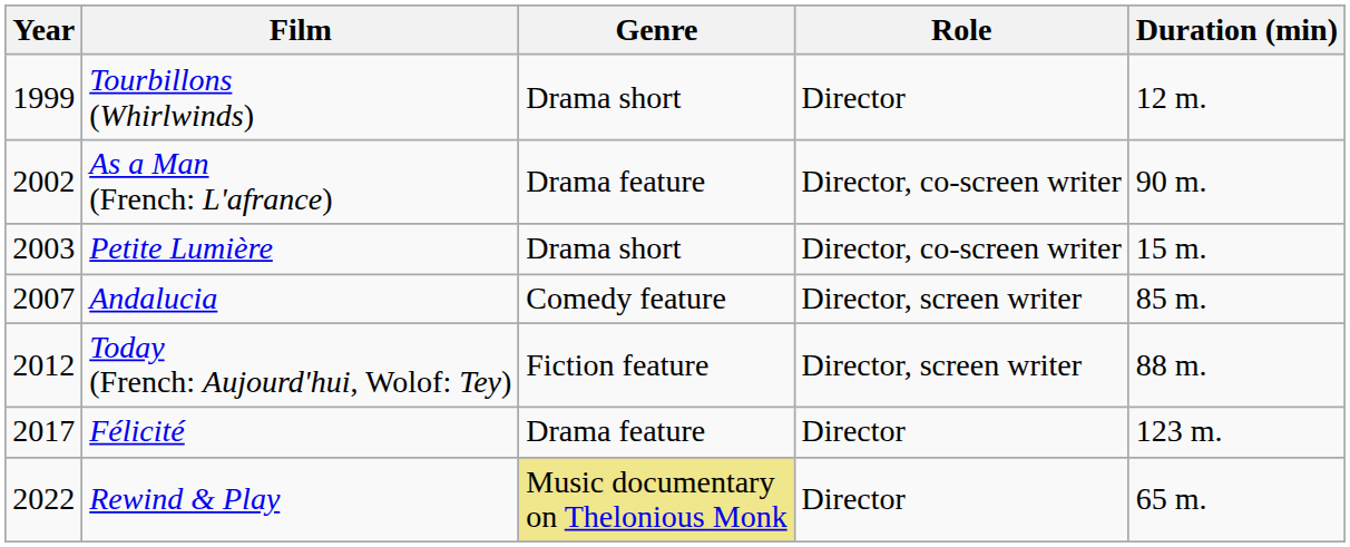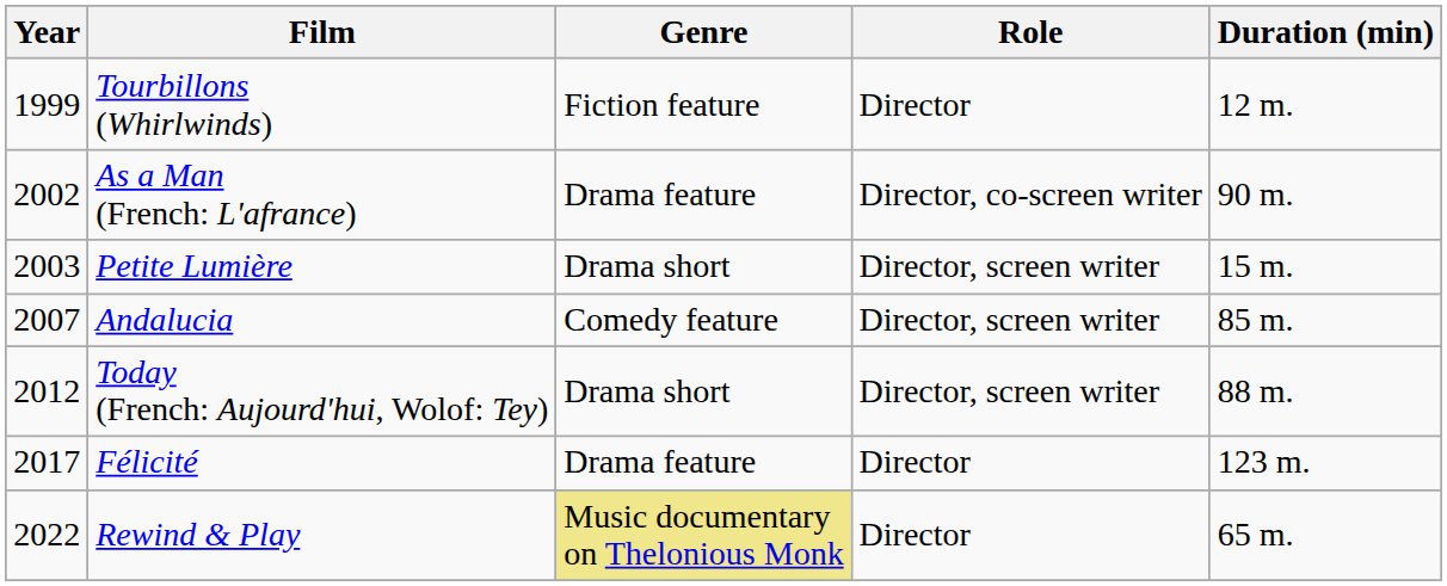Tourbillons (Whirlwinds) | Genre: Drama short -> Fiction feature
Petite Lumière | Role: Director, co-screen writer -> Director, screen writer
Today (French: Aujourd'hui, Wolof: Tey) | Genre: Fiction feature -> Drama short
